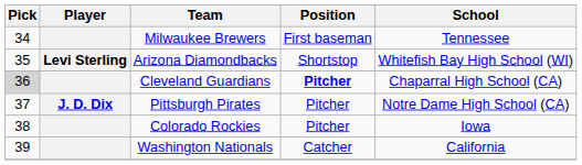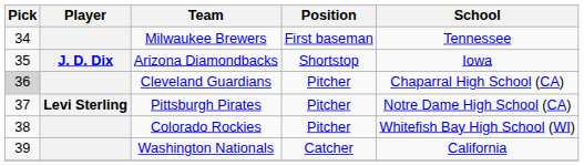Arizona Diamondbacks | Player: Levi Sterling -> J. D. Dix
Arizona Diamondbacks | School: Whitefish Bay High School (WI) -> Iowa
Cleveland Guardians | Position: bold -> normal
Pittsburgh Pirates | Player: J. D. Dix -> Levi Sterling
Colorado Rockies | School: Iowa -> Whitefish Bay High School (WI)
